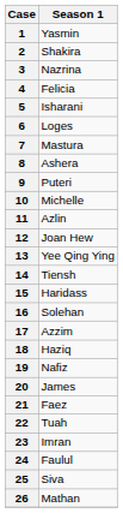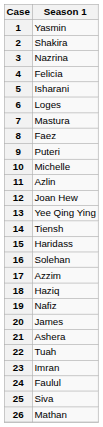8 | Season 1: Ashera -> Faez
21 | Season 1: Faez -> Ashera
